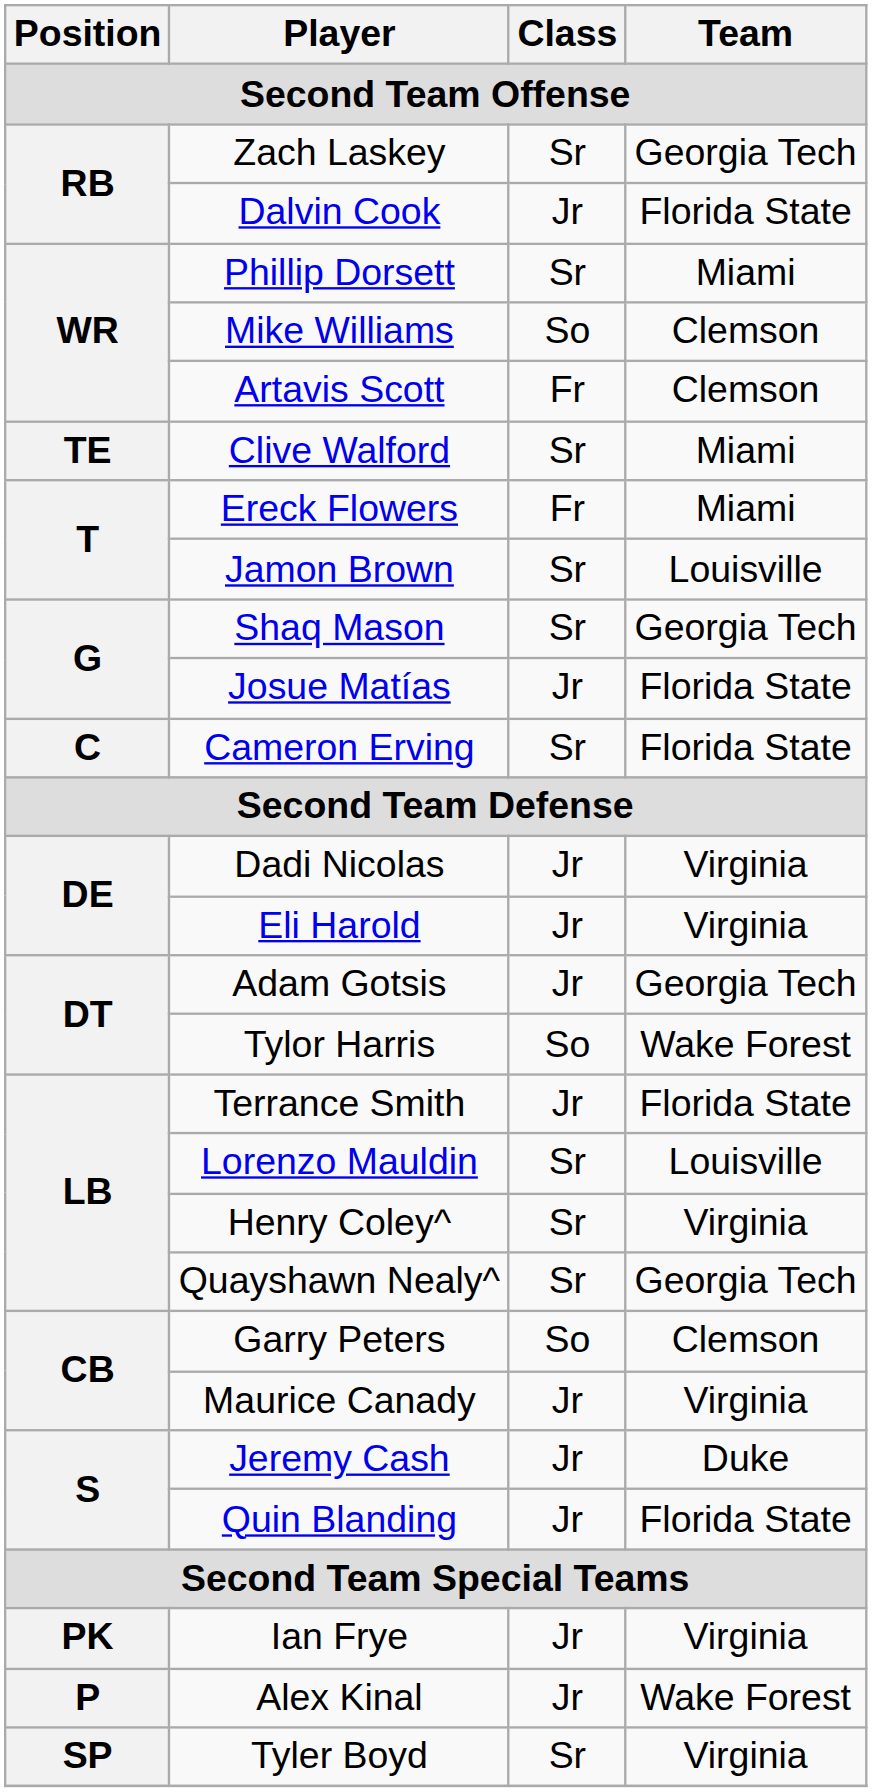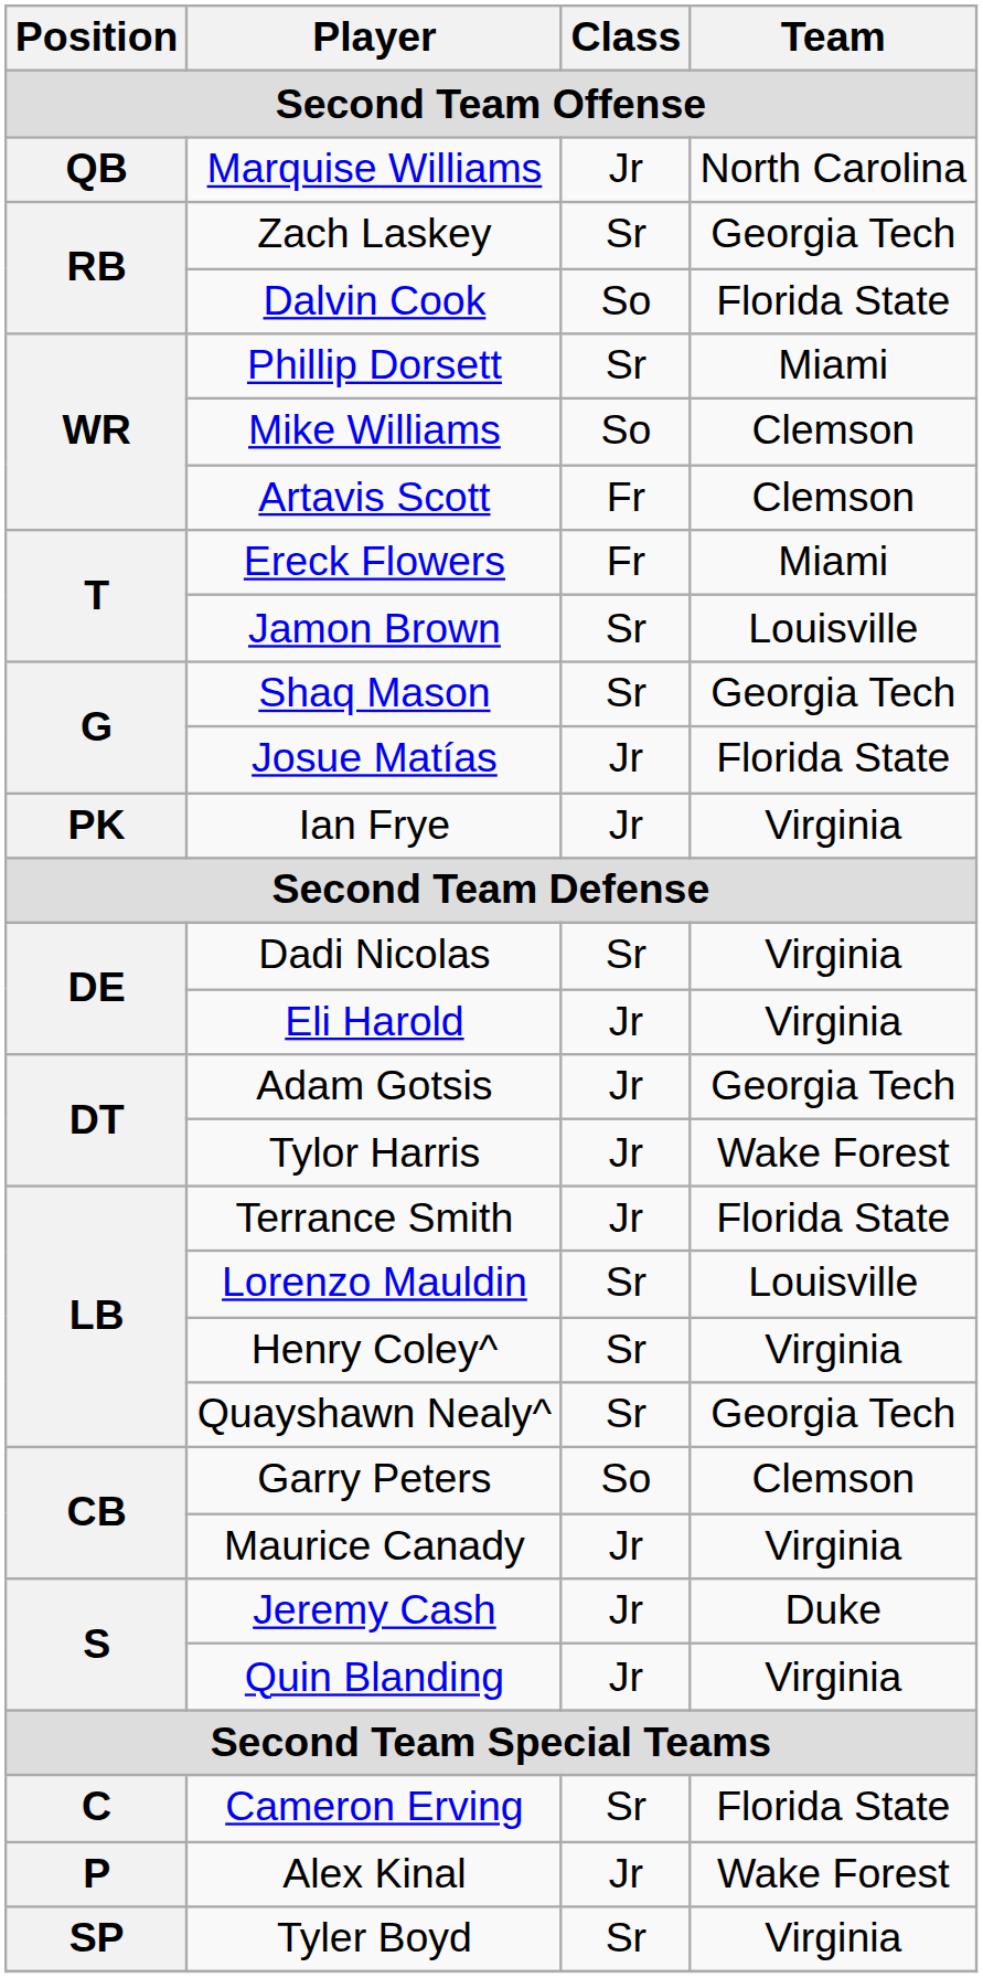+ row: QB | Marquise Williams | Jr | North Carolina
Dalvin Cook | Class: Jr -> So
- row: TE | Clive Walford | Sr | Miami
rows swapped: Cameron Erving <-> Ian Frye
Dadi Nicolas | Class: Jr -> Sr
Tylor Harris | Class: So -> Jr
Quin Blanding | Team: Florida State -> Virginia
